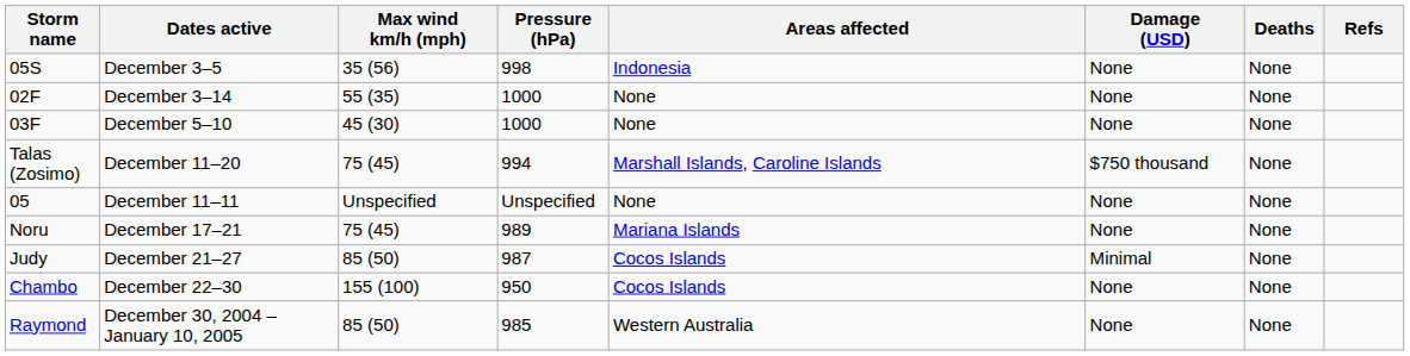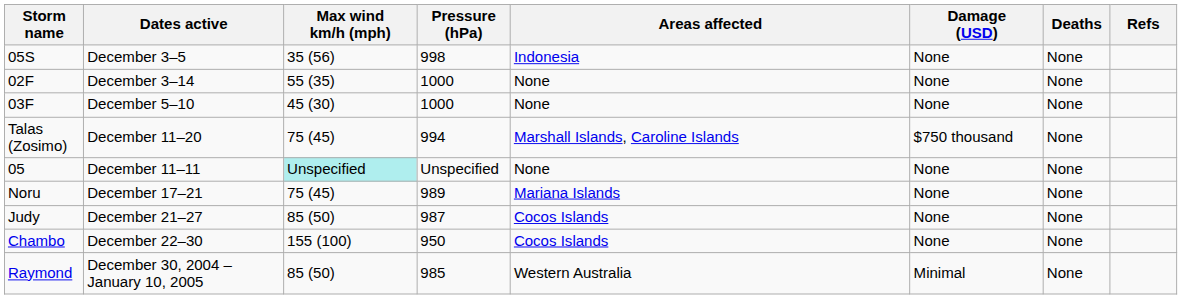05 | Max wind km/h (mph): no background -> paleturquoise background
Judy | Damage (USD): Minimal -> None
Raymond | Damage (USD): None -> Minimal
